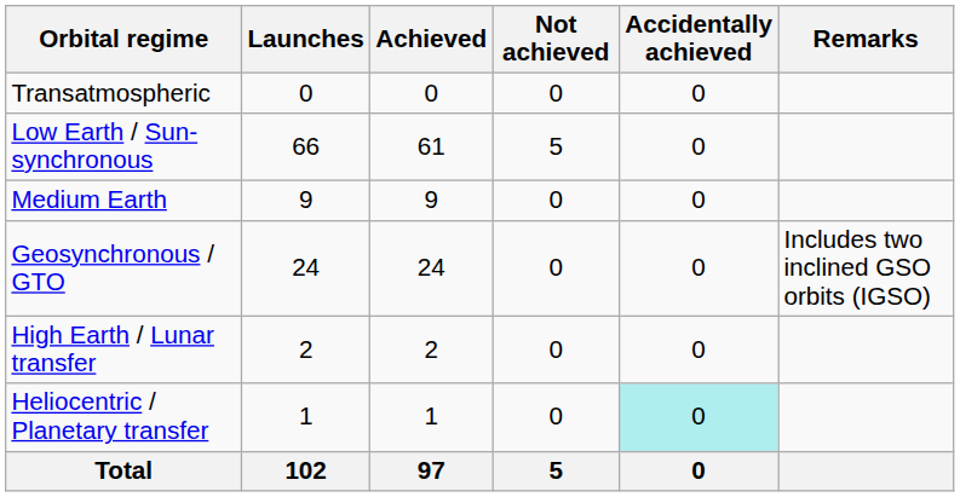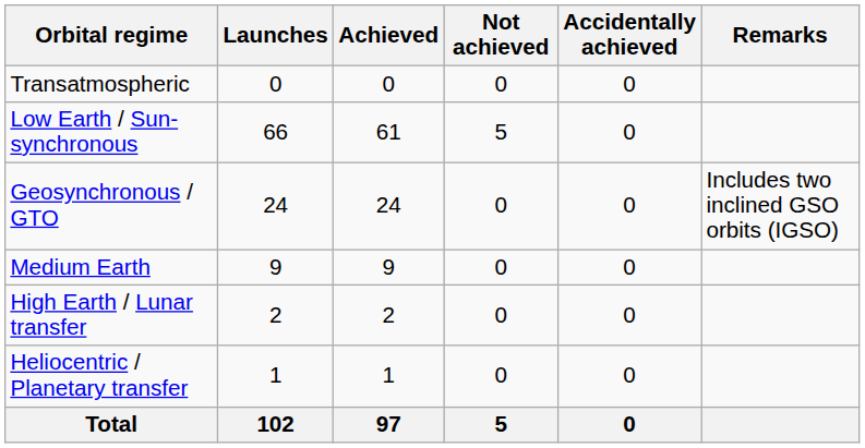rows swapped: Medium Earth <-> Geosynchronous / GTO
Heliocentric / Planetary transfer | Accidentally achieved: paleturquoise background -> no background
